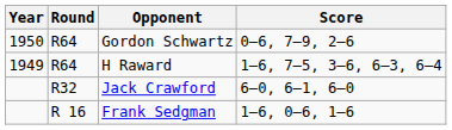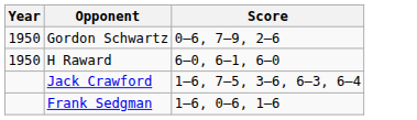- column: Round | R64 | R64 | R32 | R 16
H Raward | Year: 1949 -> 1950
H Raward | Score: 1–6, 7–5, 3–6, 6–3, 6–4 -> 6–0, 6–1, 6–0
Jack Crawford | Score: 6–0, 6–1, 6–0 -> 1–6, 7–5, 3–6, 6–3, 6–4
